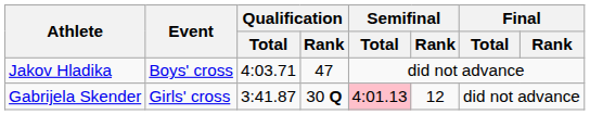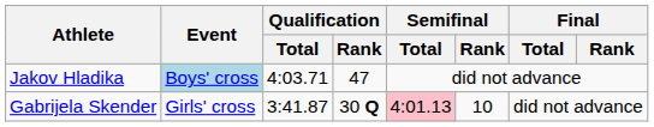Jakov Hladika | Event: no background -> lightblue background
Gabrijela Skender | Semifinal / Rank: 12 -> 10
